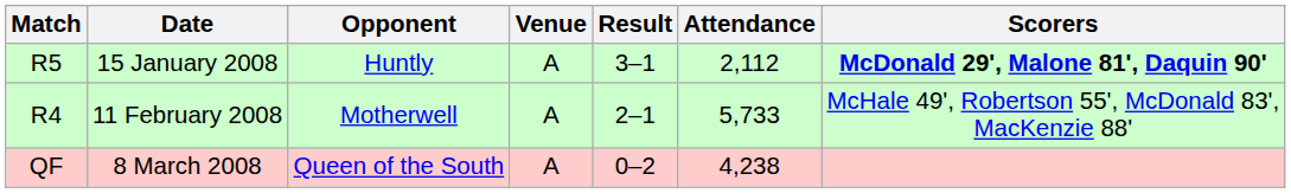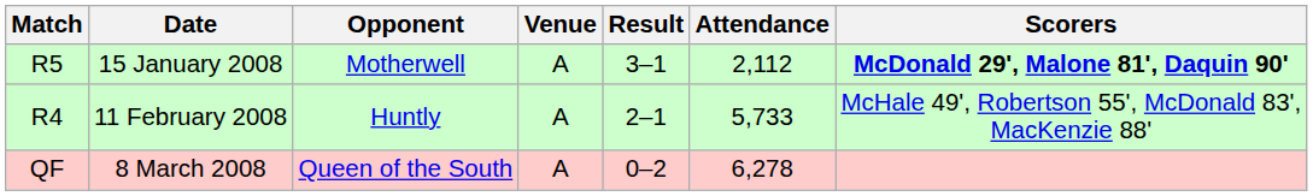15 January 2008 | Opponent: Huntly -> Motherwell
11 February 2008 | Opponent: Motherwell -> Huntly
8 March 2008 | Attendance: 4,238 -> 6,278
